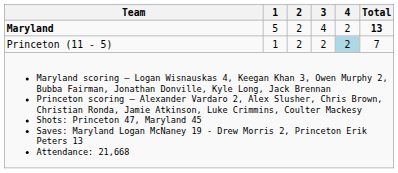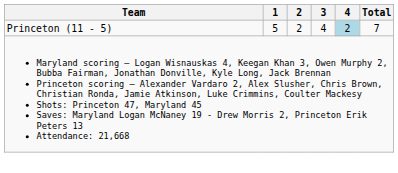- row: Maryland | 5 | 2 | 4 | 2 | 13
Princeton (11 - 5) | 1: 1 -> 5
Princeton (11 - 5) | 3: 2 -> 4
